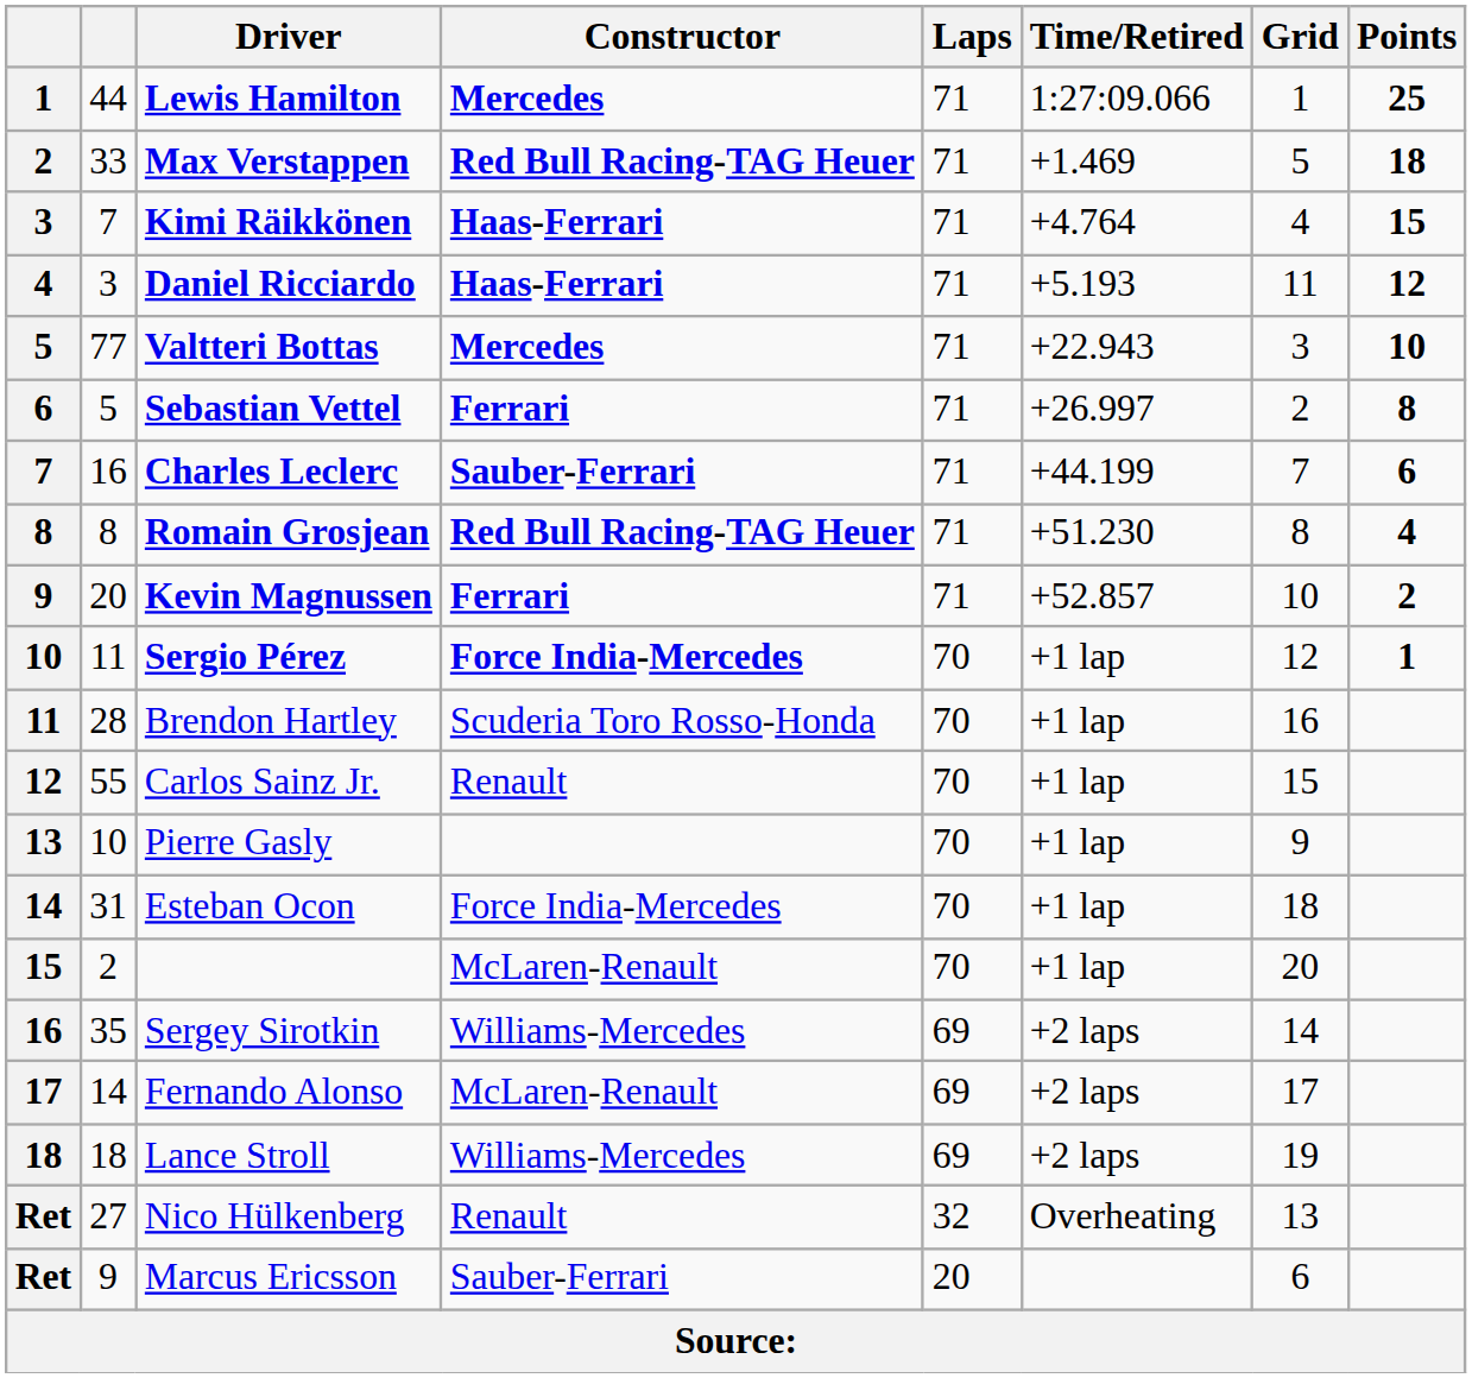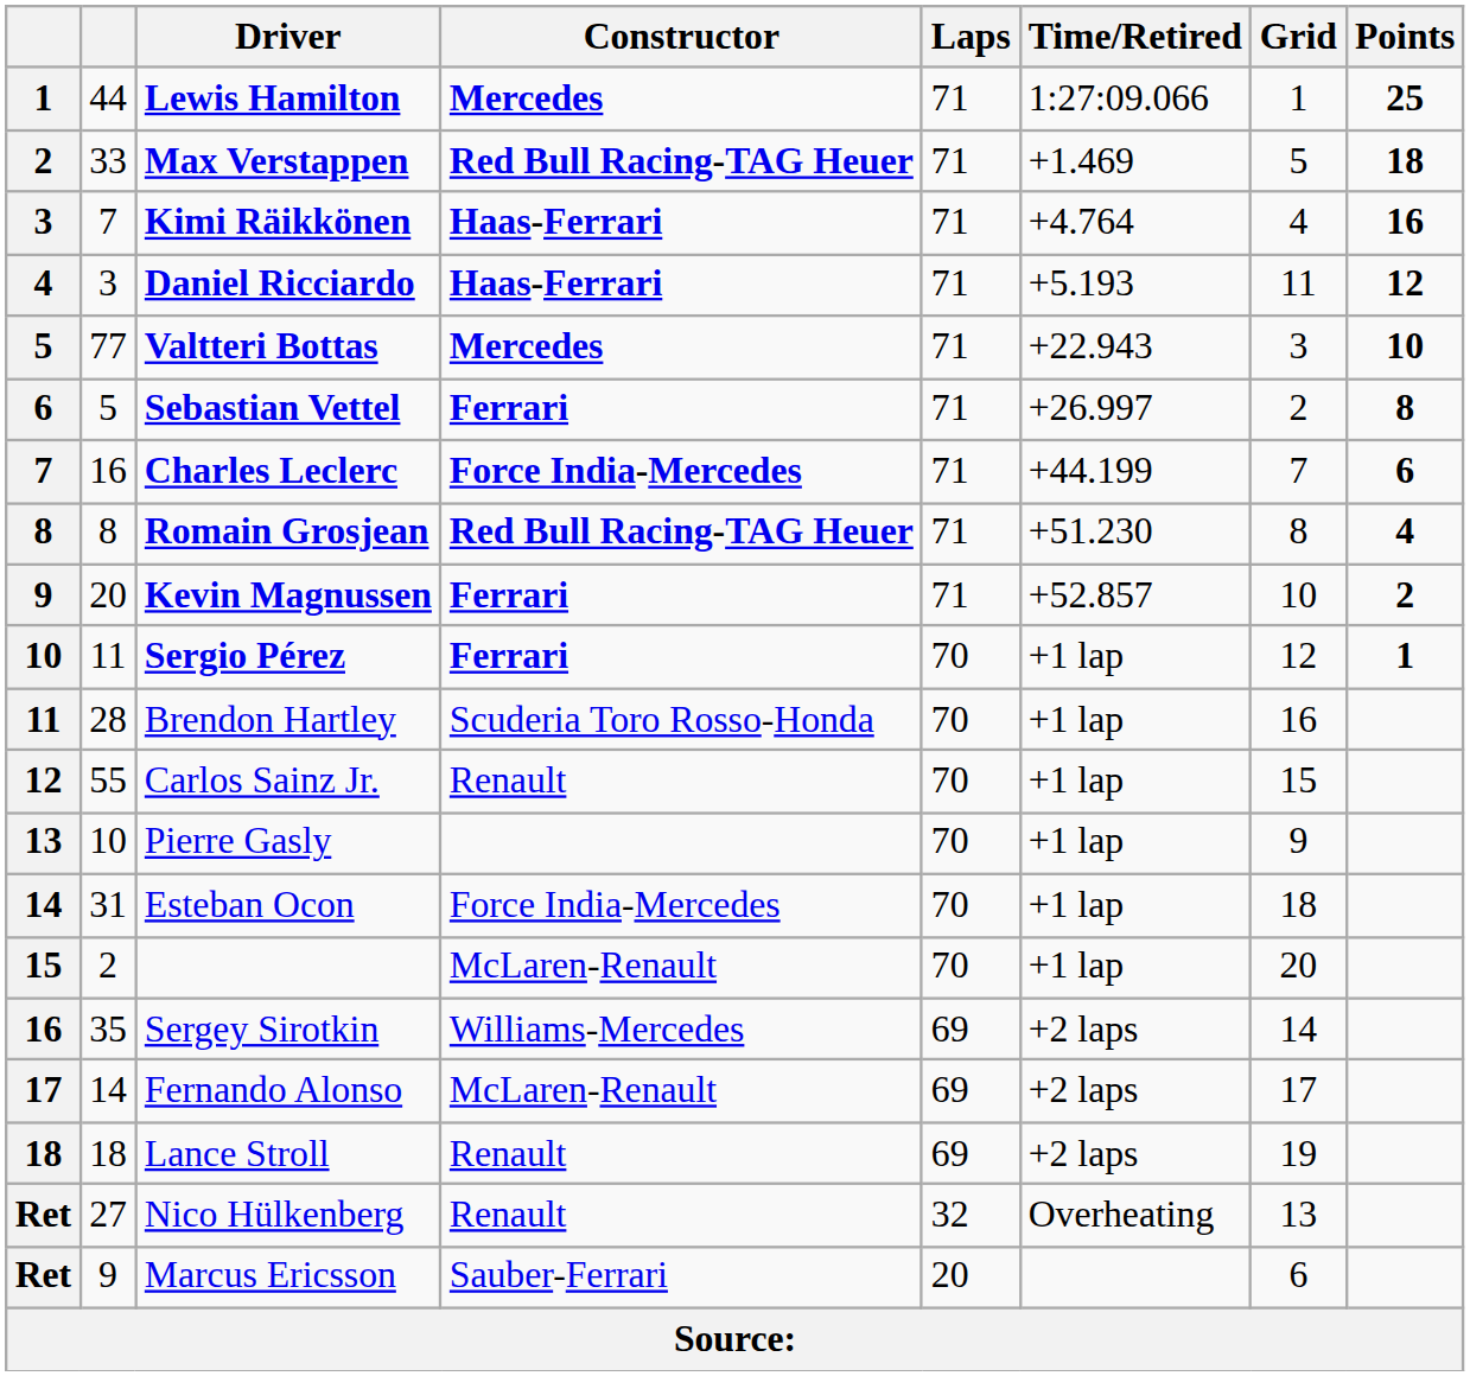Kimi Räikkönen | Points: 15 -> 16
Charles Leclerc | Constructor: Sauber-Ferrari -> Force India-Mercedes
Sergio Pérez | Constructor: Force India-Mercedes -> Ferrari
Lance Stroll | Constructor: Williams-Mercedes -> Renault
